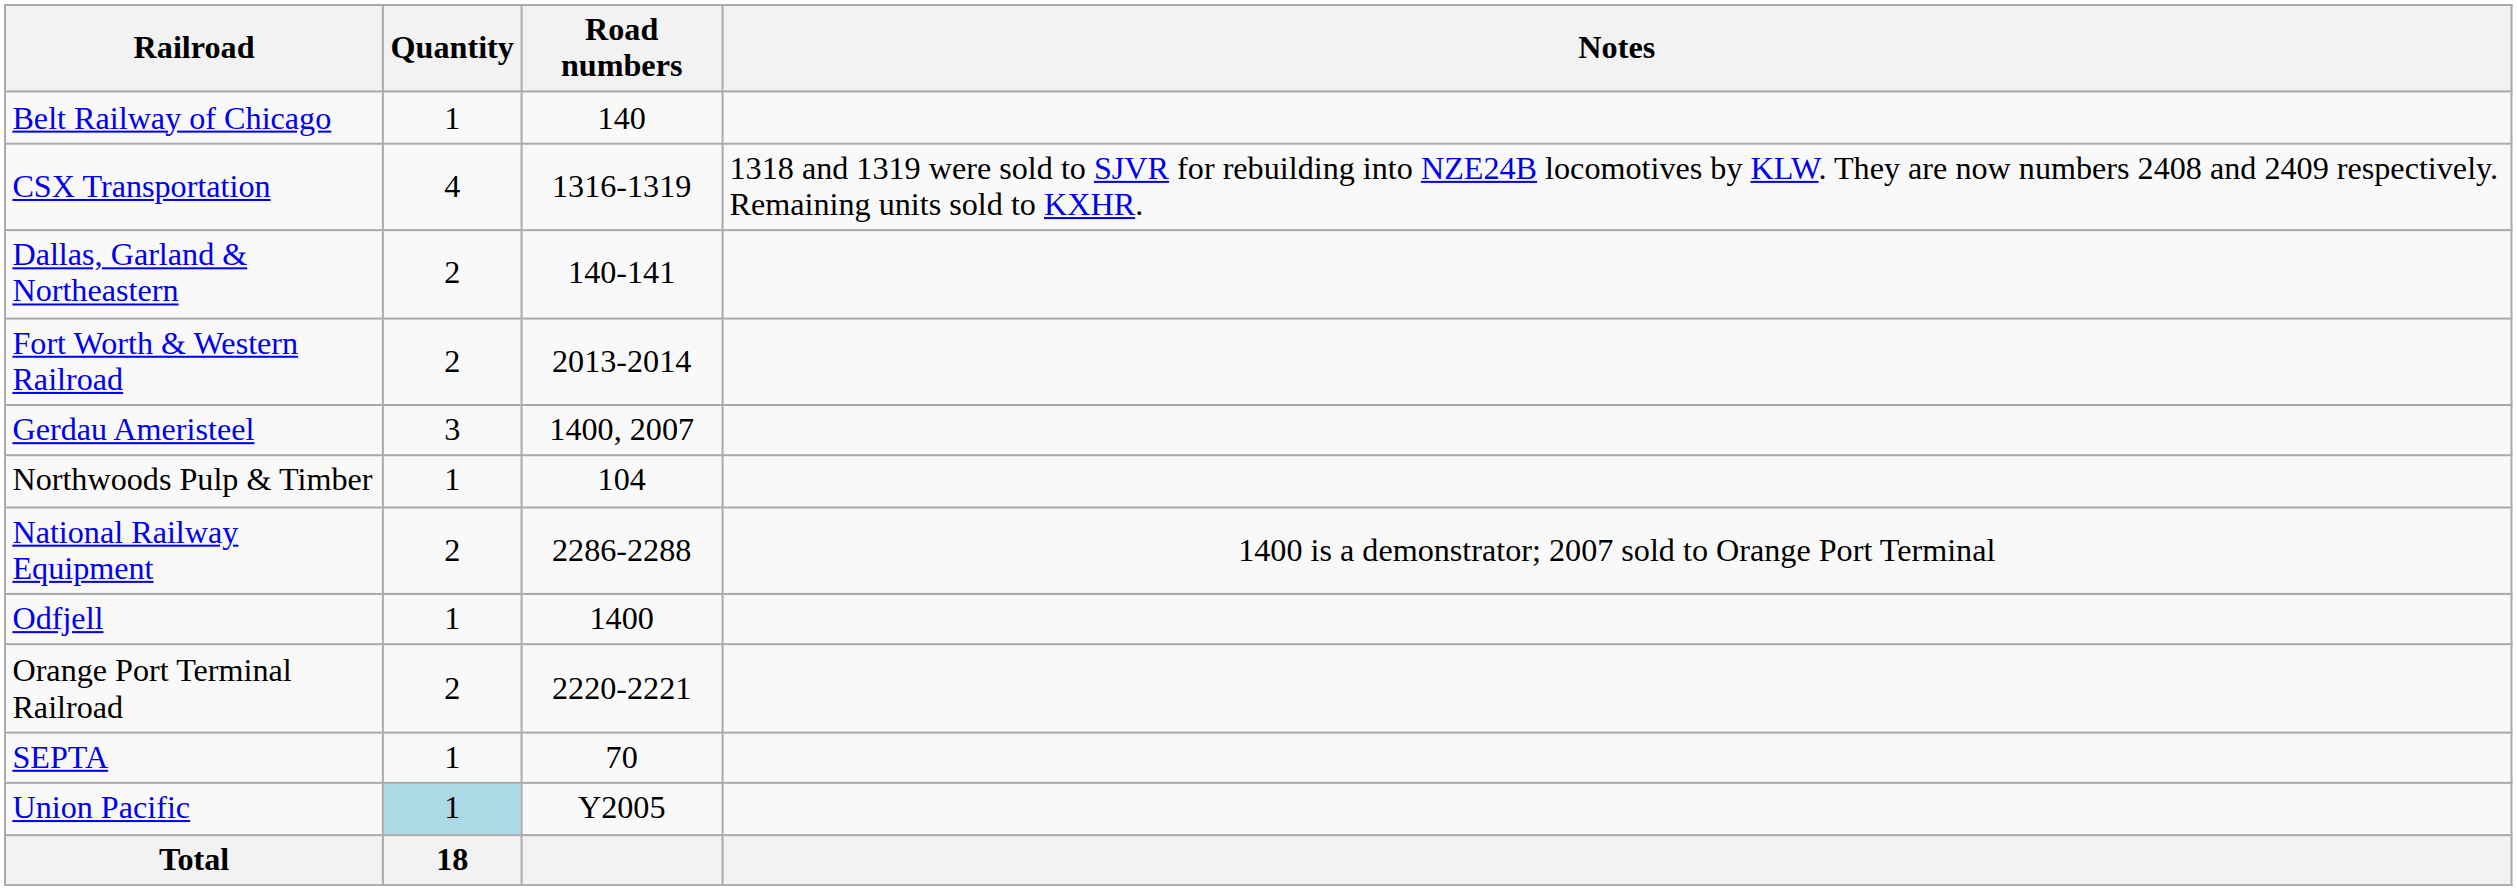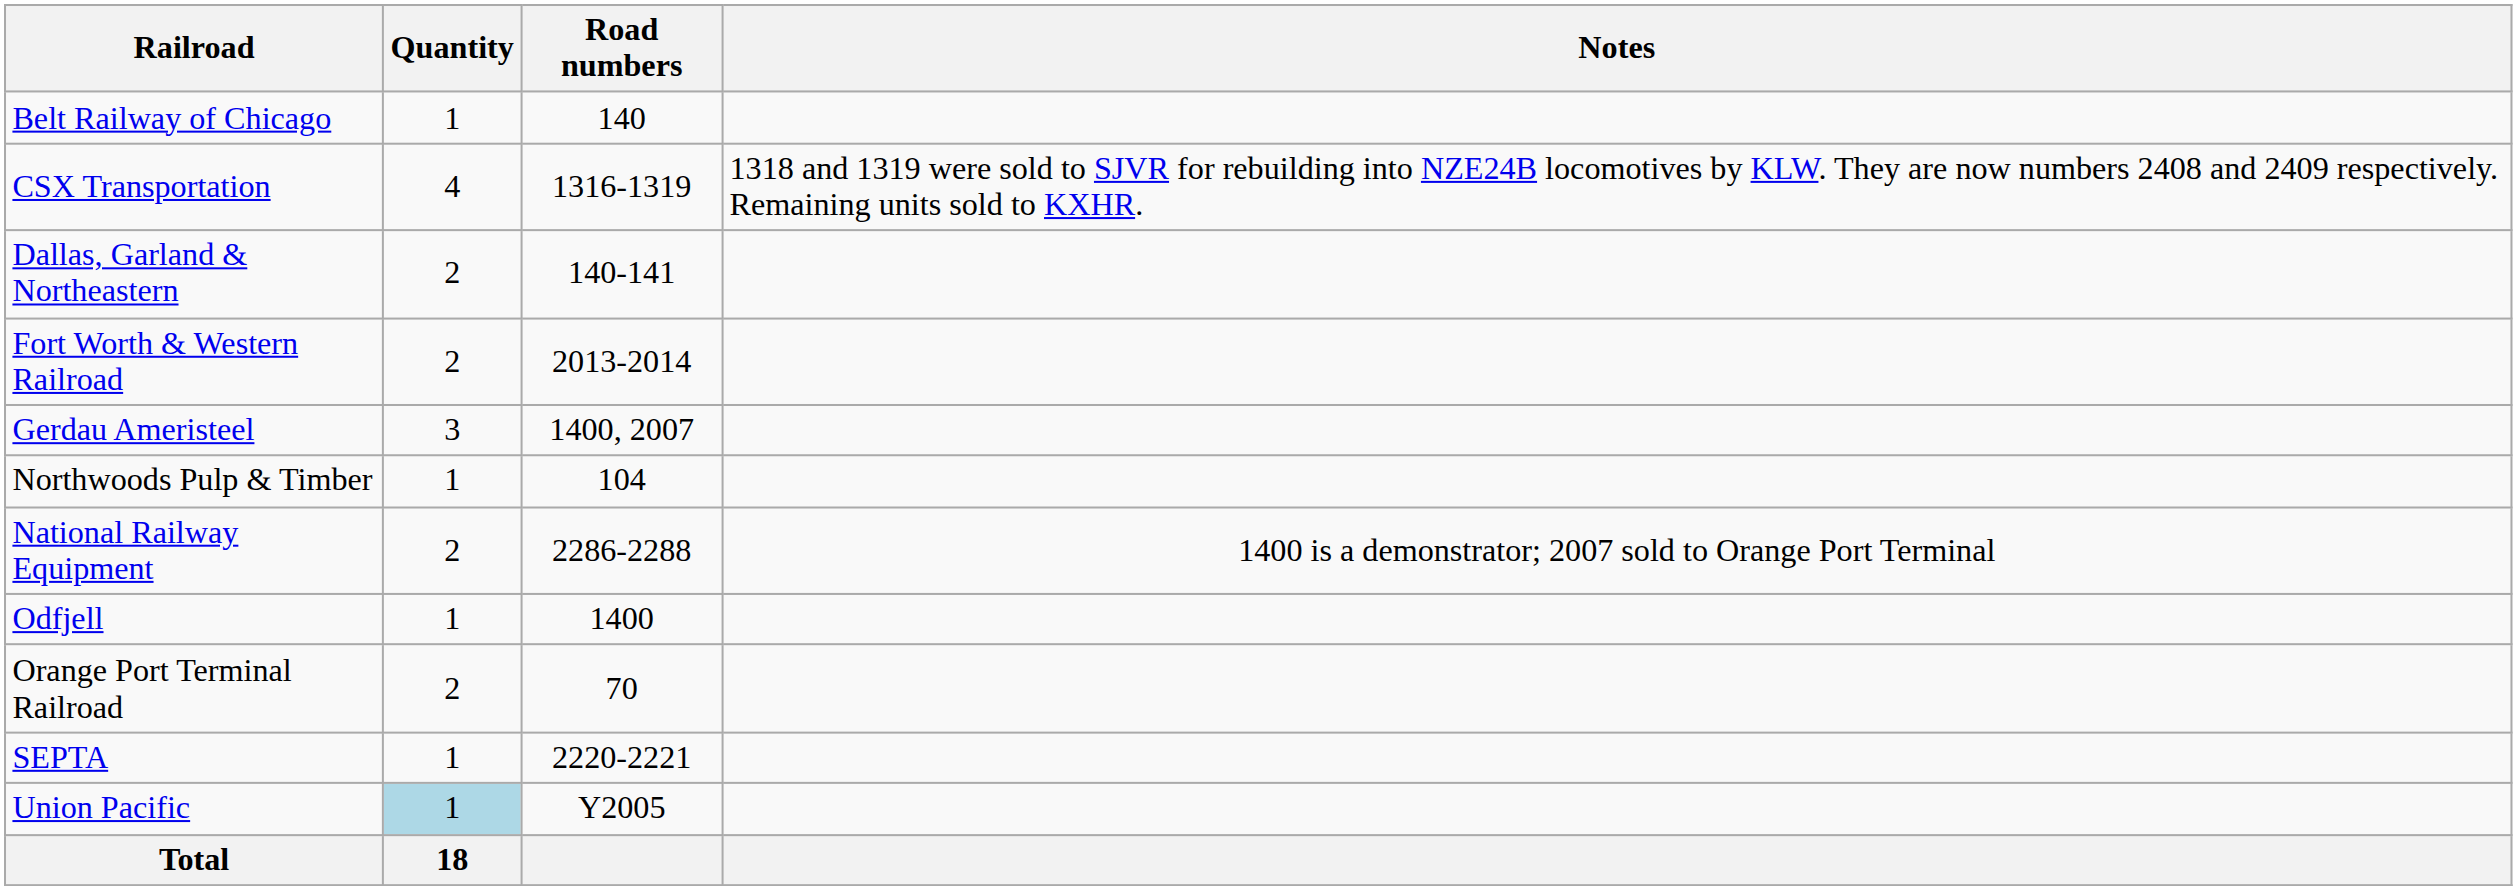Orange Port Terminal Railroad | Road numbers: 2220-2221 -> 70
SEPTA | Road numbers: 70 -> 2220-2221
